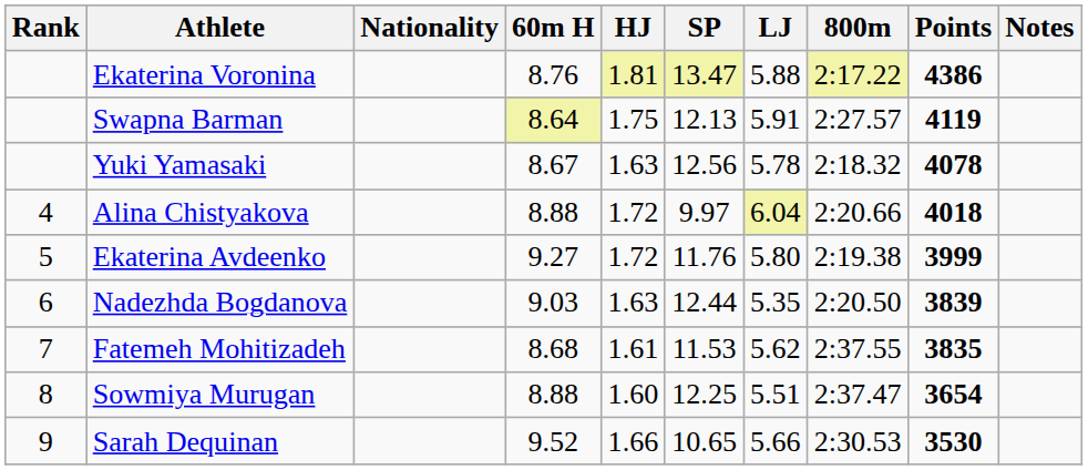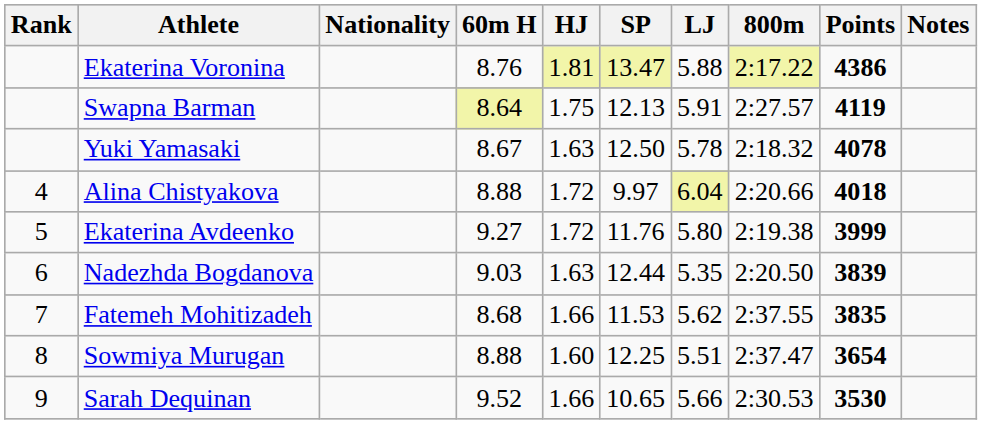Yuki Yamasaki | SP: 12.56 -> 12.50
Fatemeh Mohitizadeh | HJ: 1.61 -> 1.66
